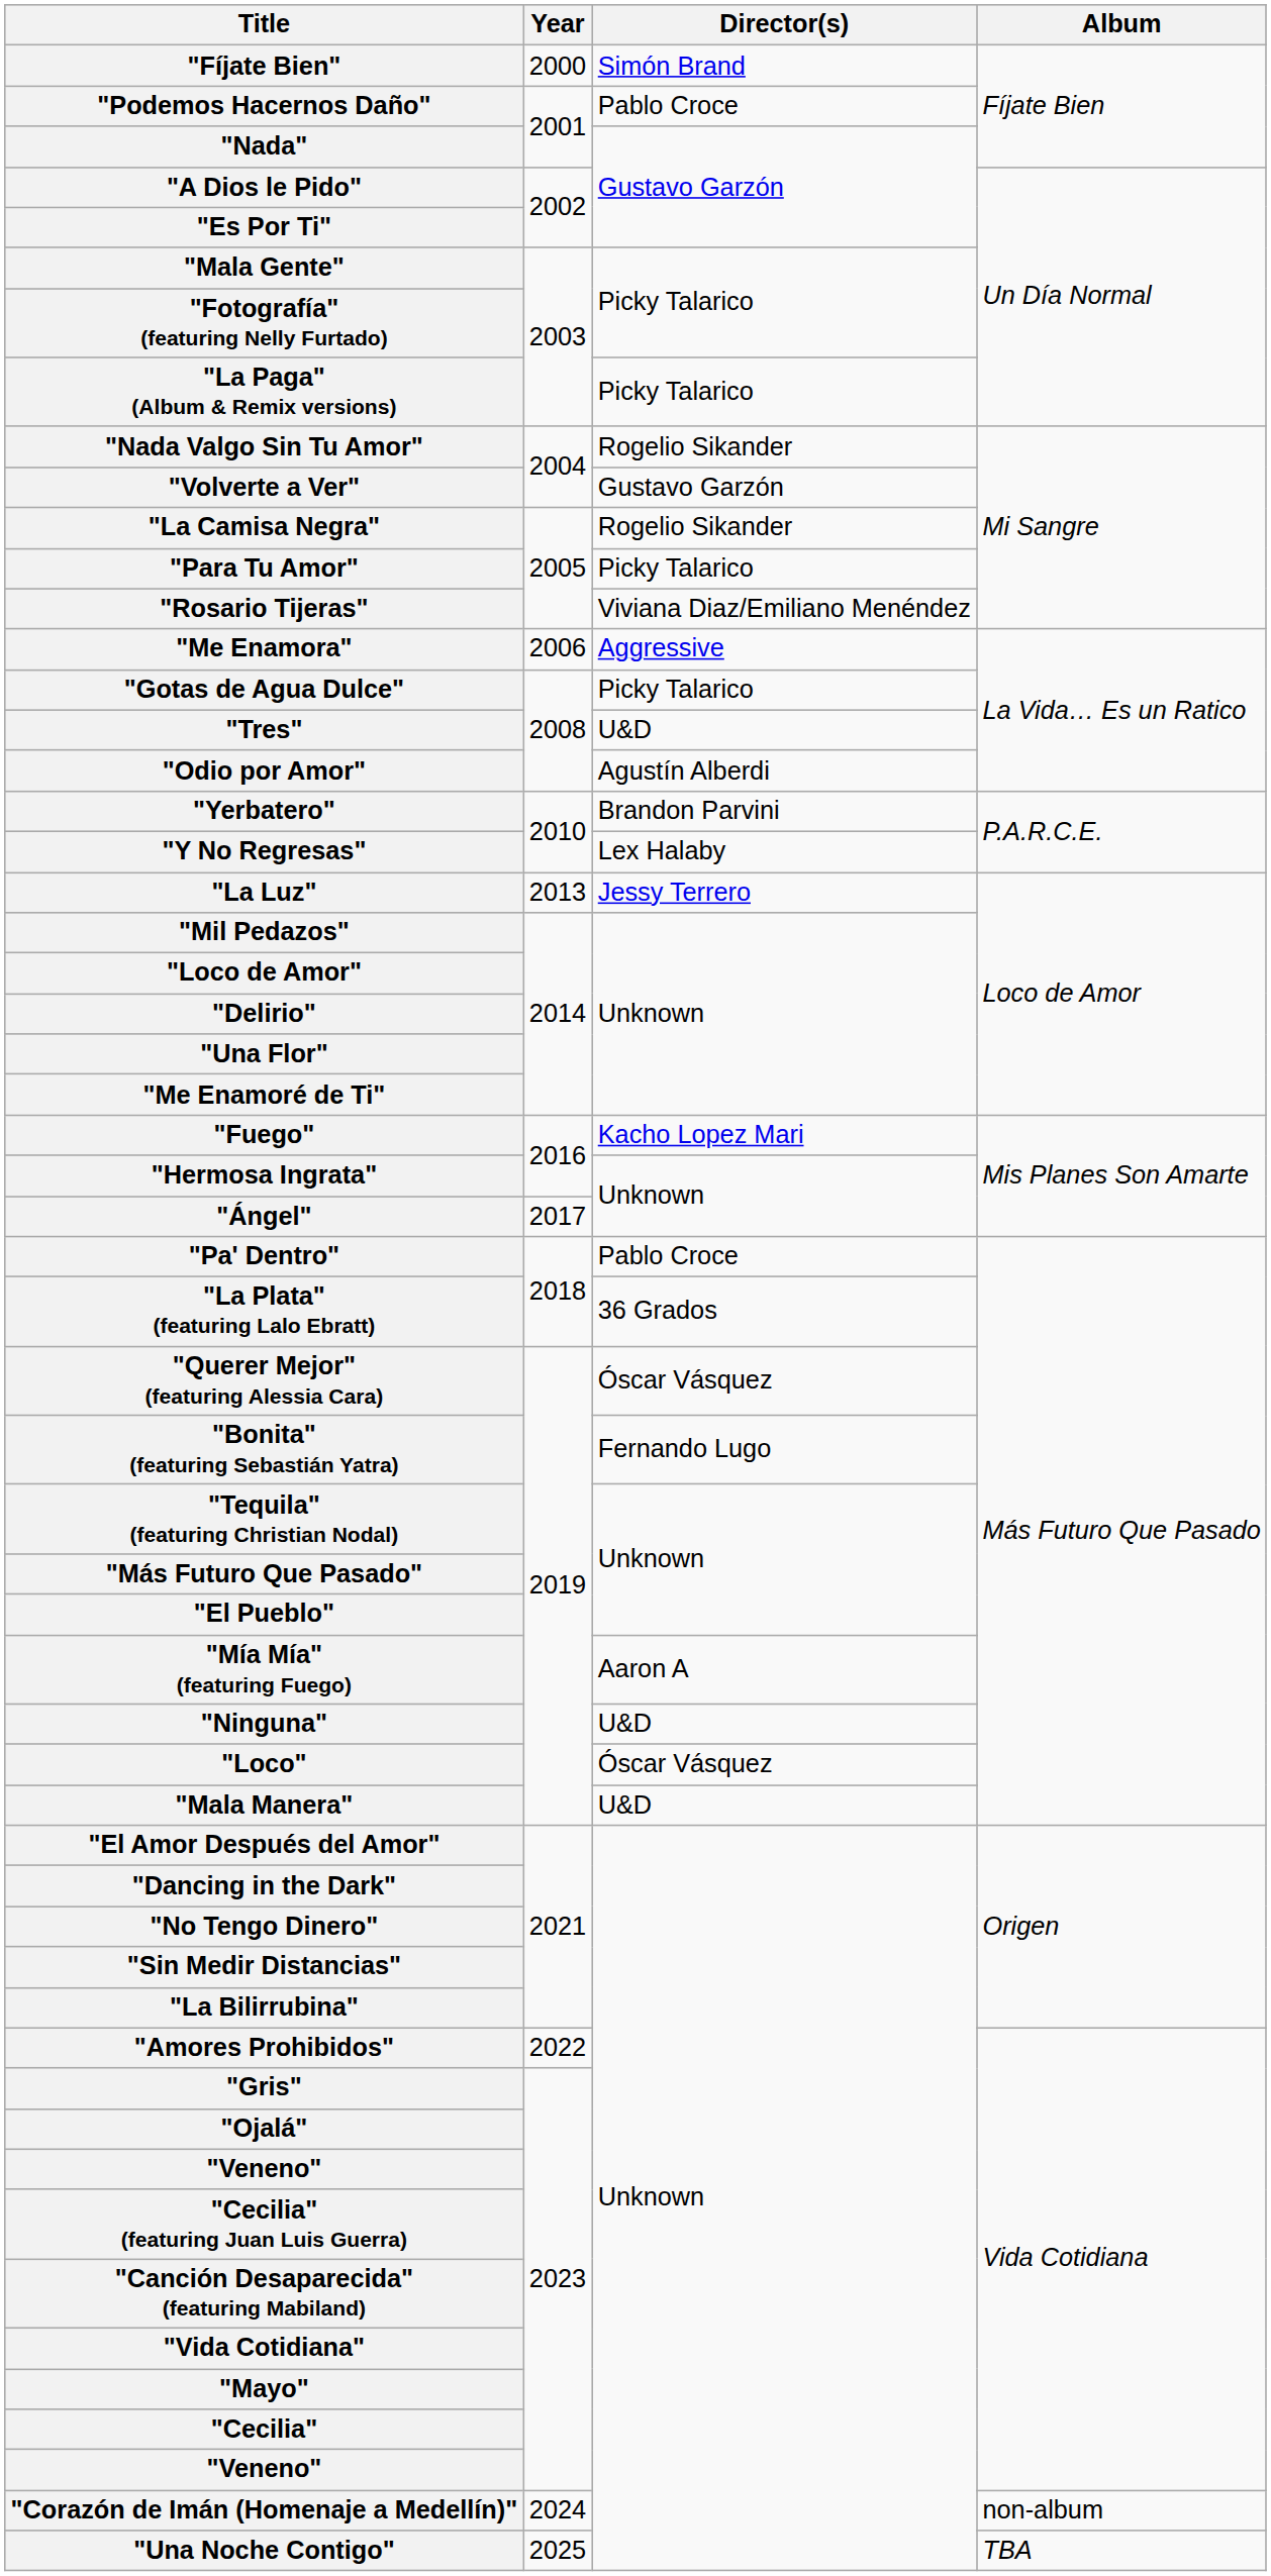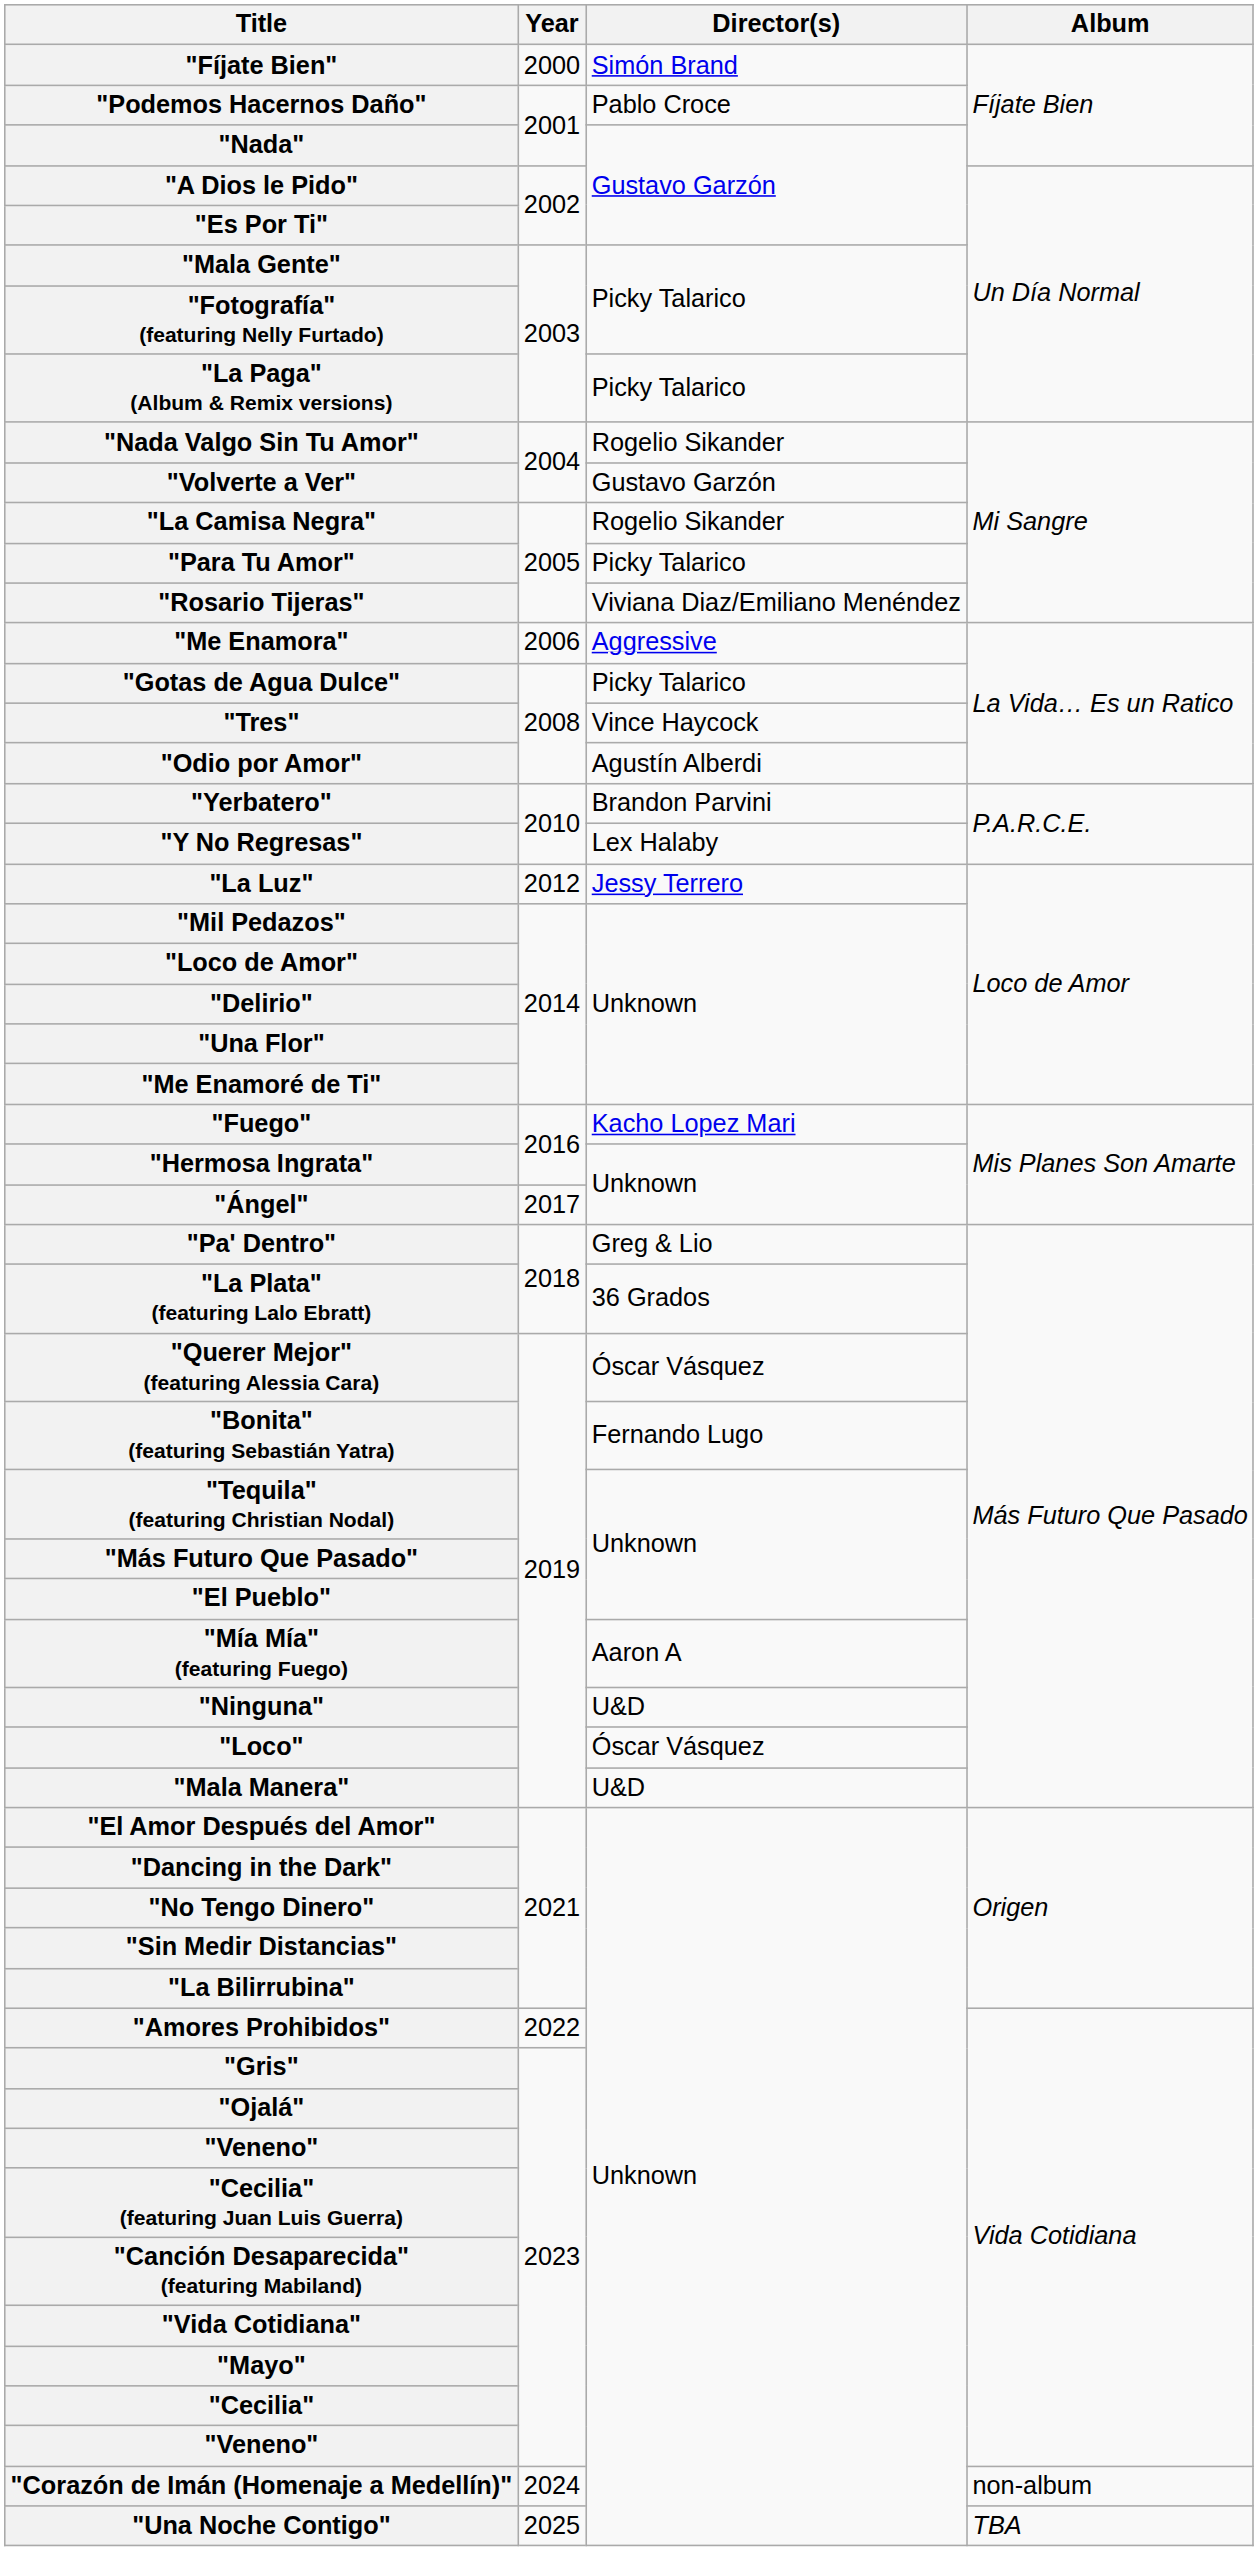"Tres" | Director(s): U&D -> Vince Haycock
"La Luz" | Year: 2013 -> 2012
"Pa' Dentro" | Director(s): Pablo Croce -> Greg & Lio
